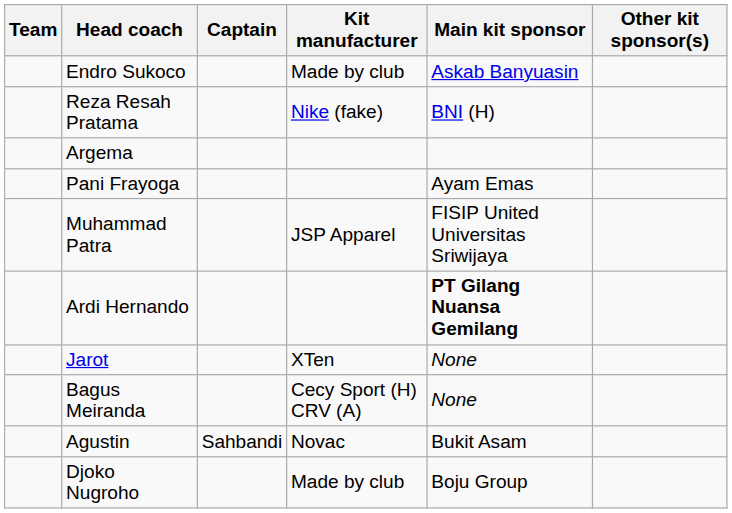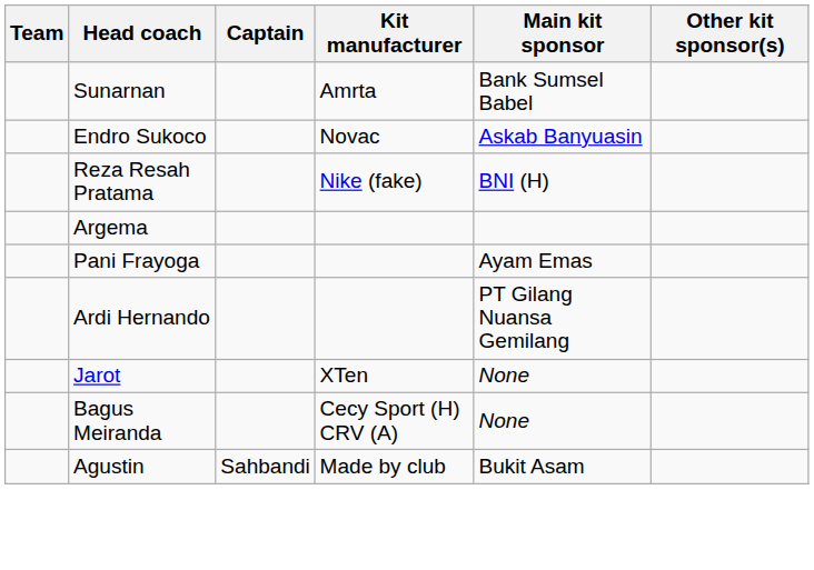+ row: Sunarnan | Amrta | Bank Sumsel Babel
Endro Sukoco | Kit manufacturer: Made by club -> Novac
- row: Muhammad Patra | JSP Apparel | FISIP United Universitas Sriwijaya
Ardi Hernando | Main kit sponsor: bold -> normal
Agustin | Kit manufacturer: Novac -> Made by club
- row: Djoko Nugroho | Made by club | Boju Group
